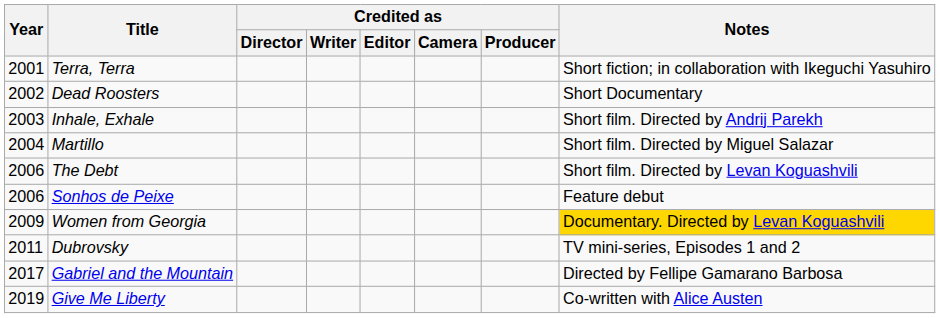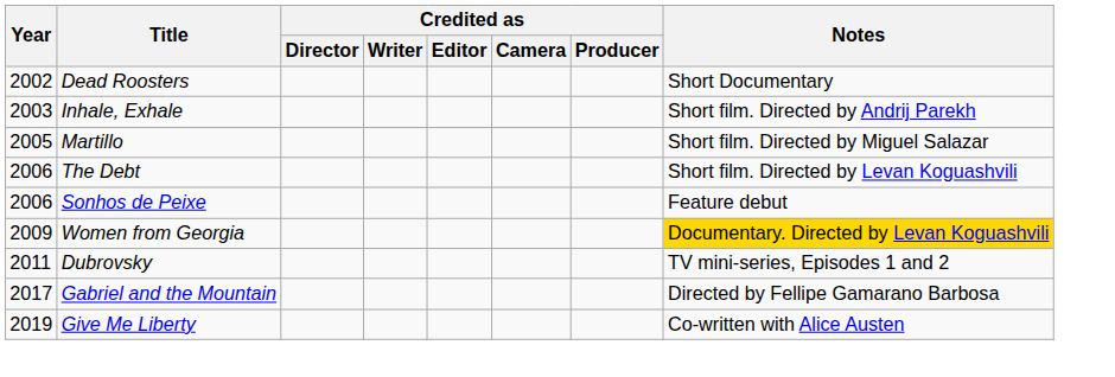- row: 2001 | Terra, Terra | Short fiction; in collaboration with Ikeguchi Yasuhiro
Martillo | Year: 2004 -> 2005
